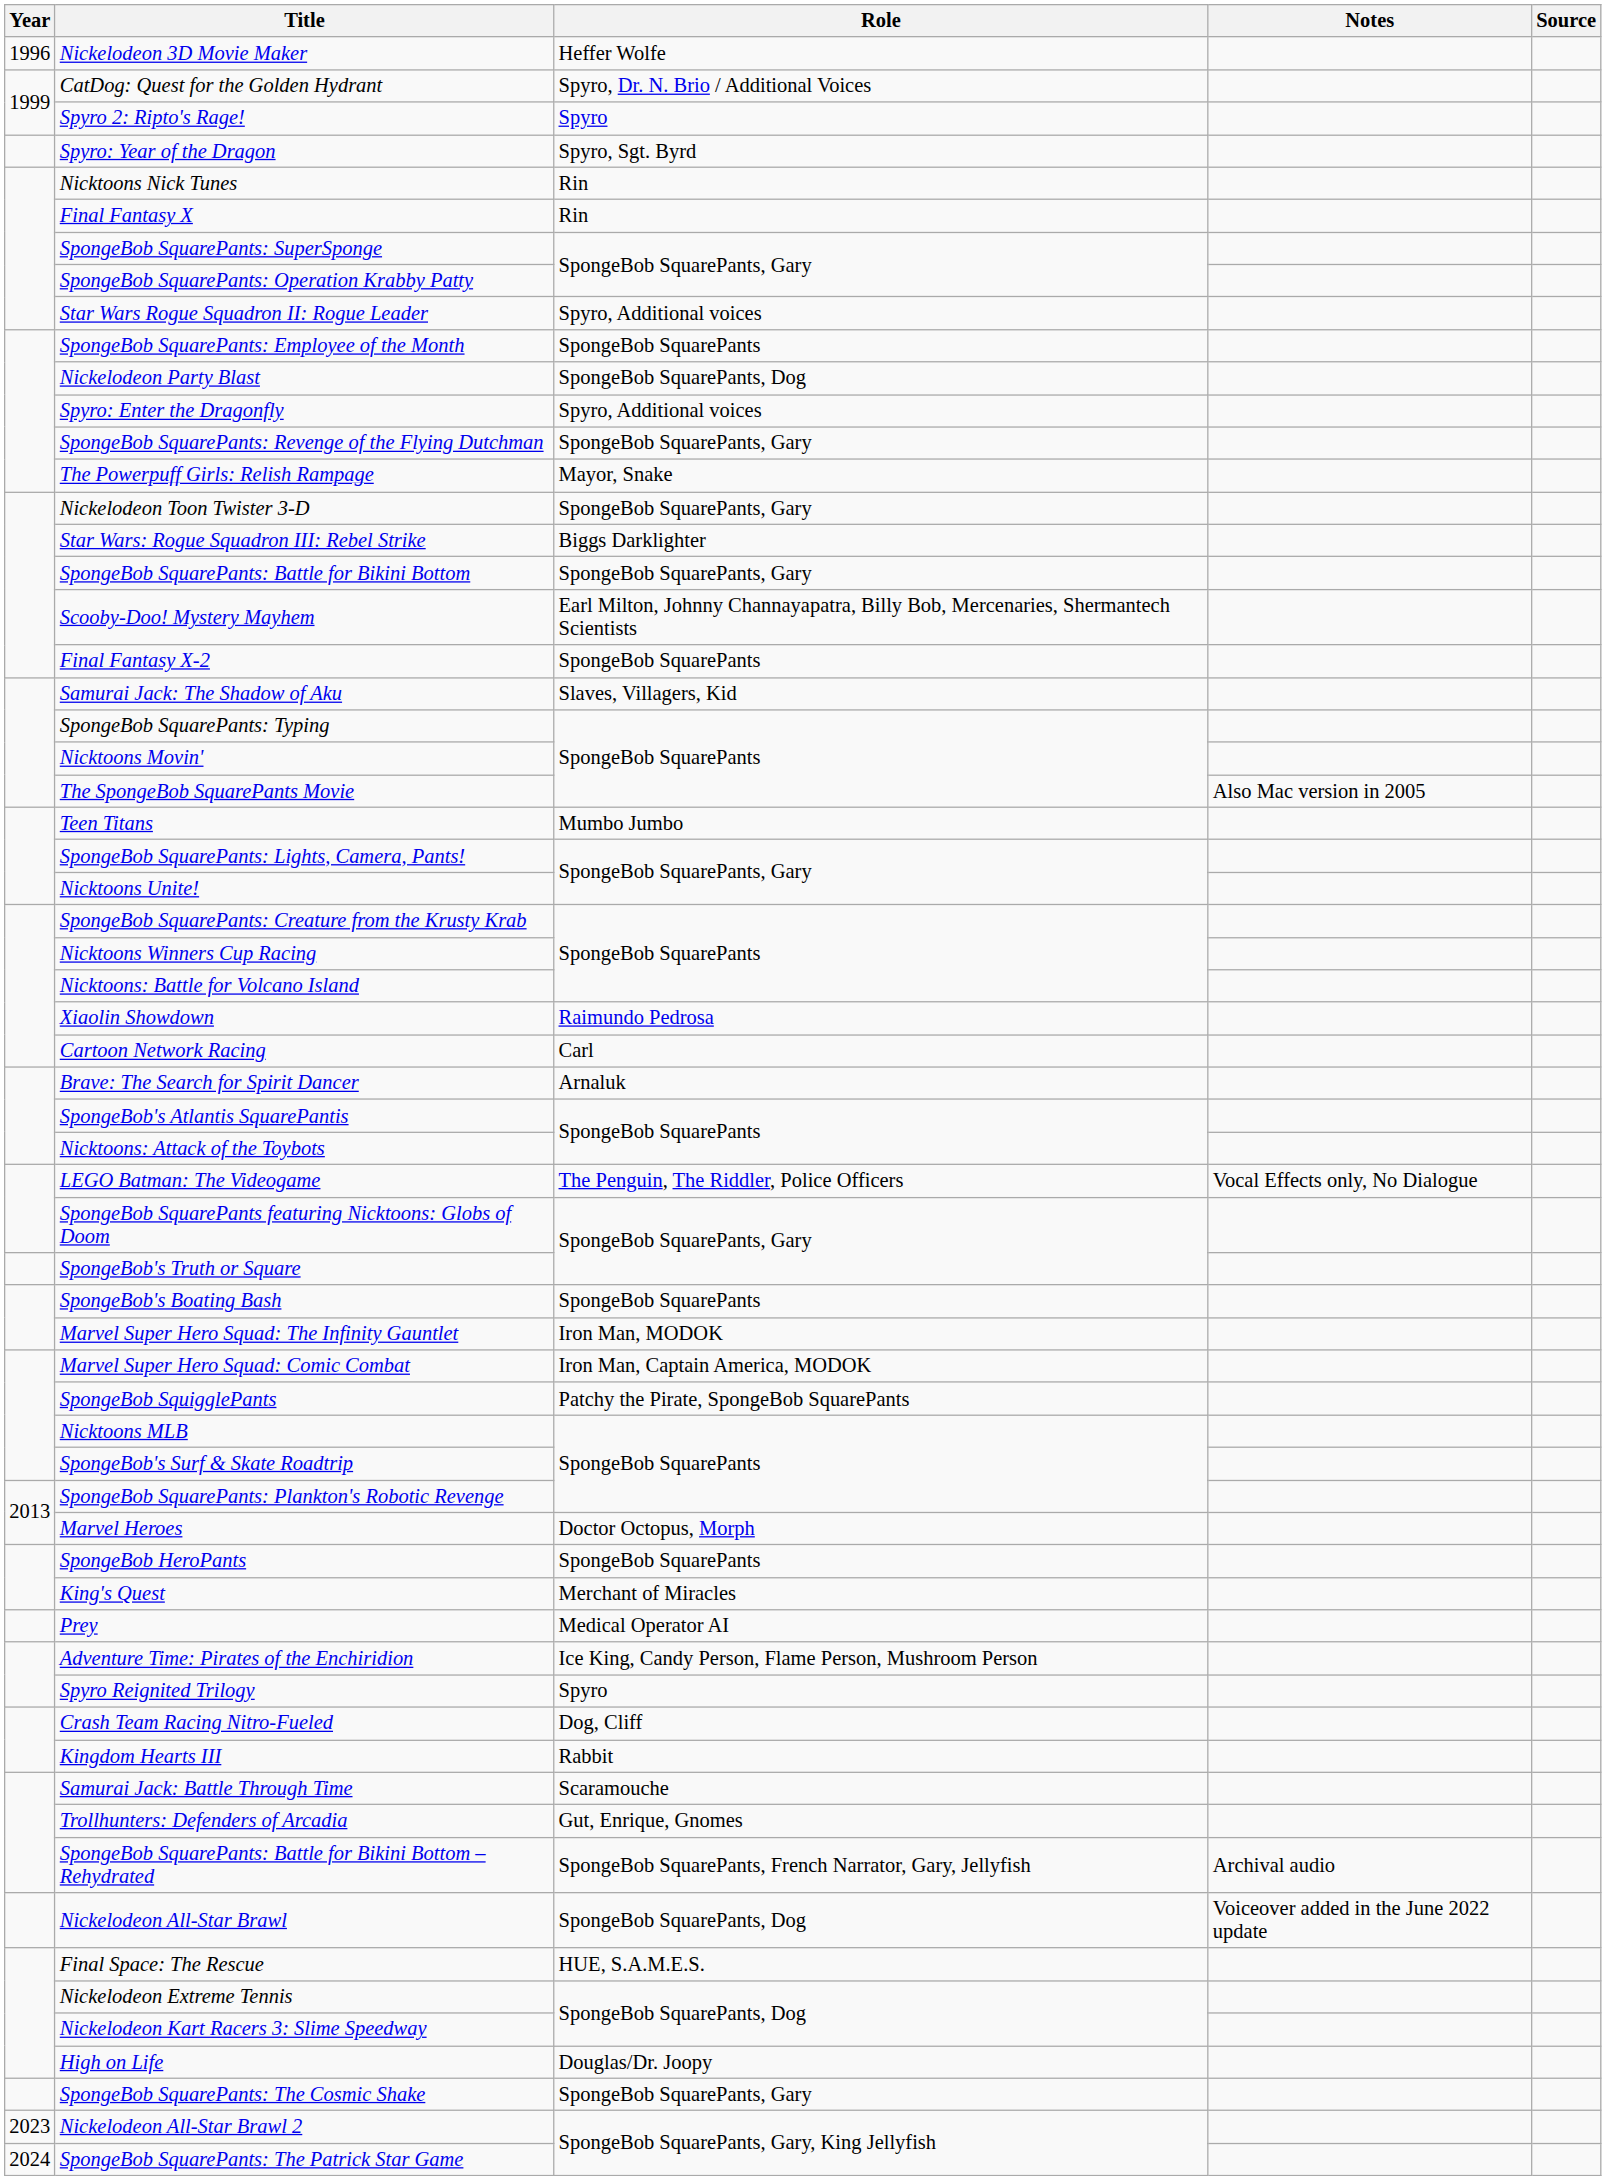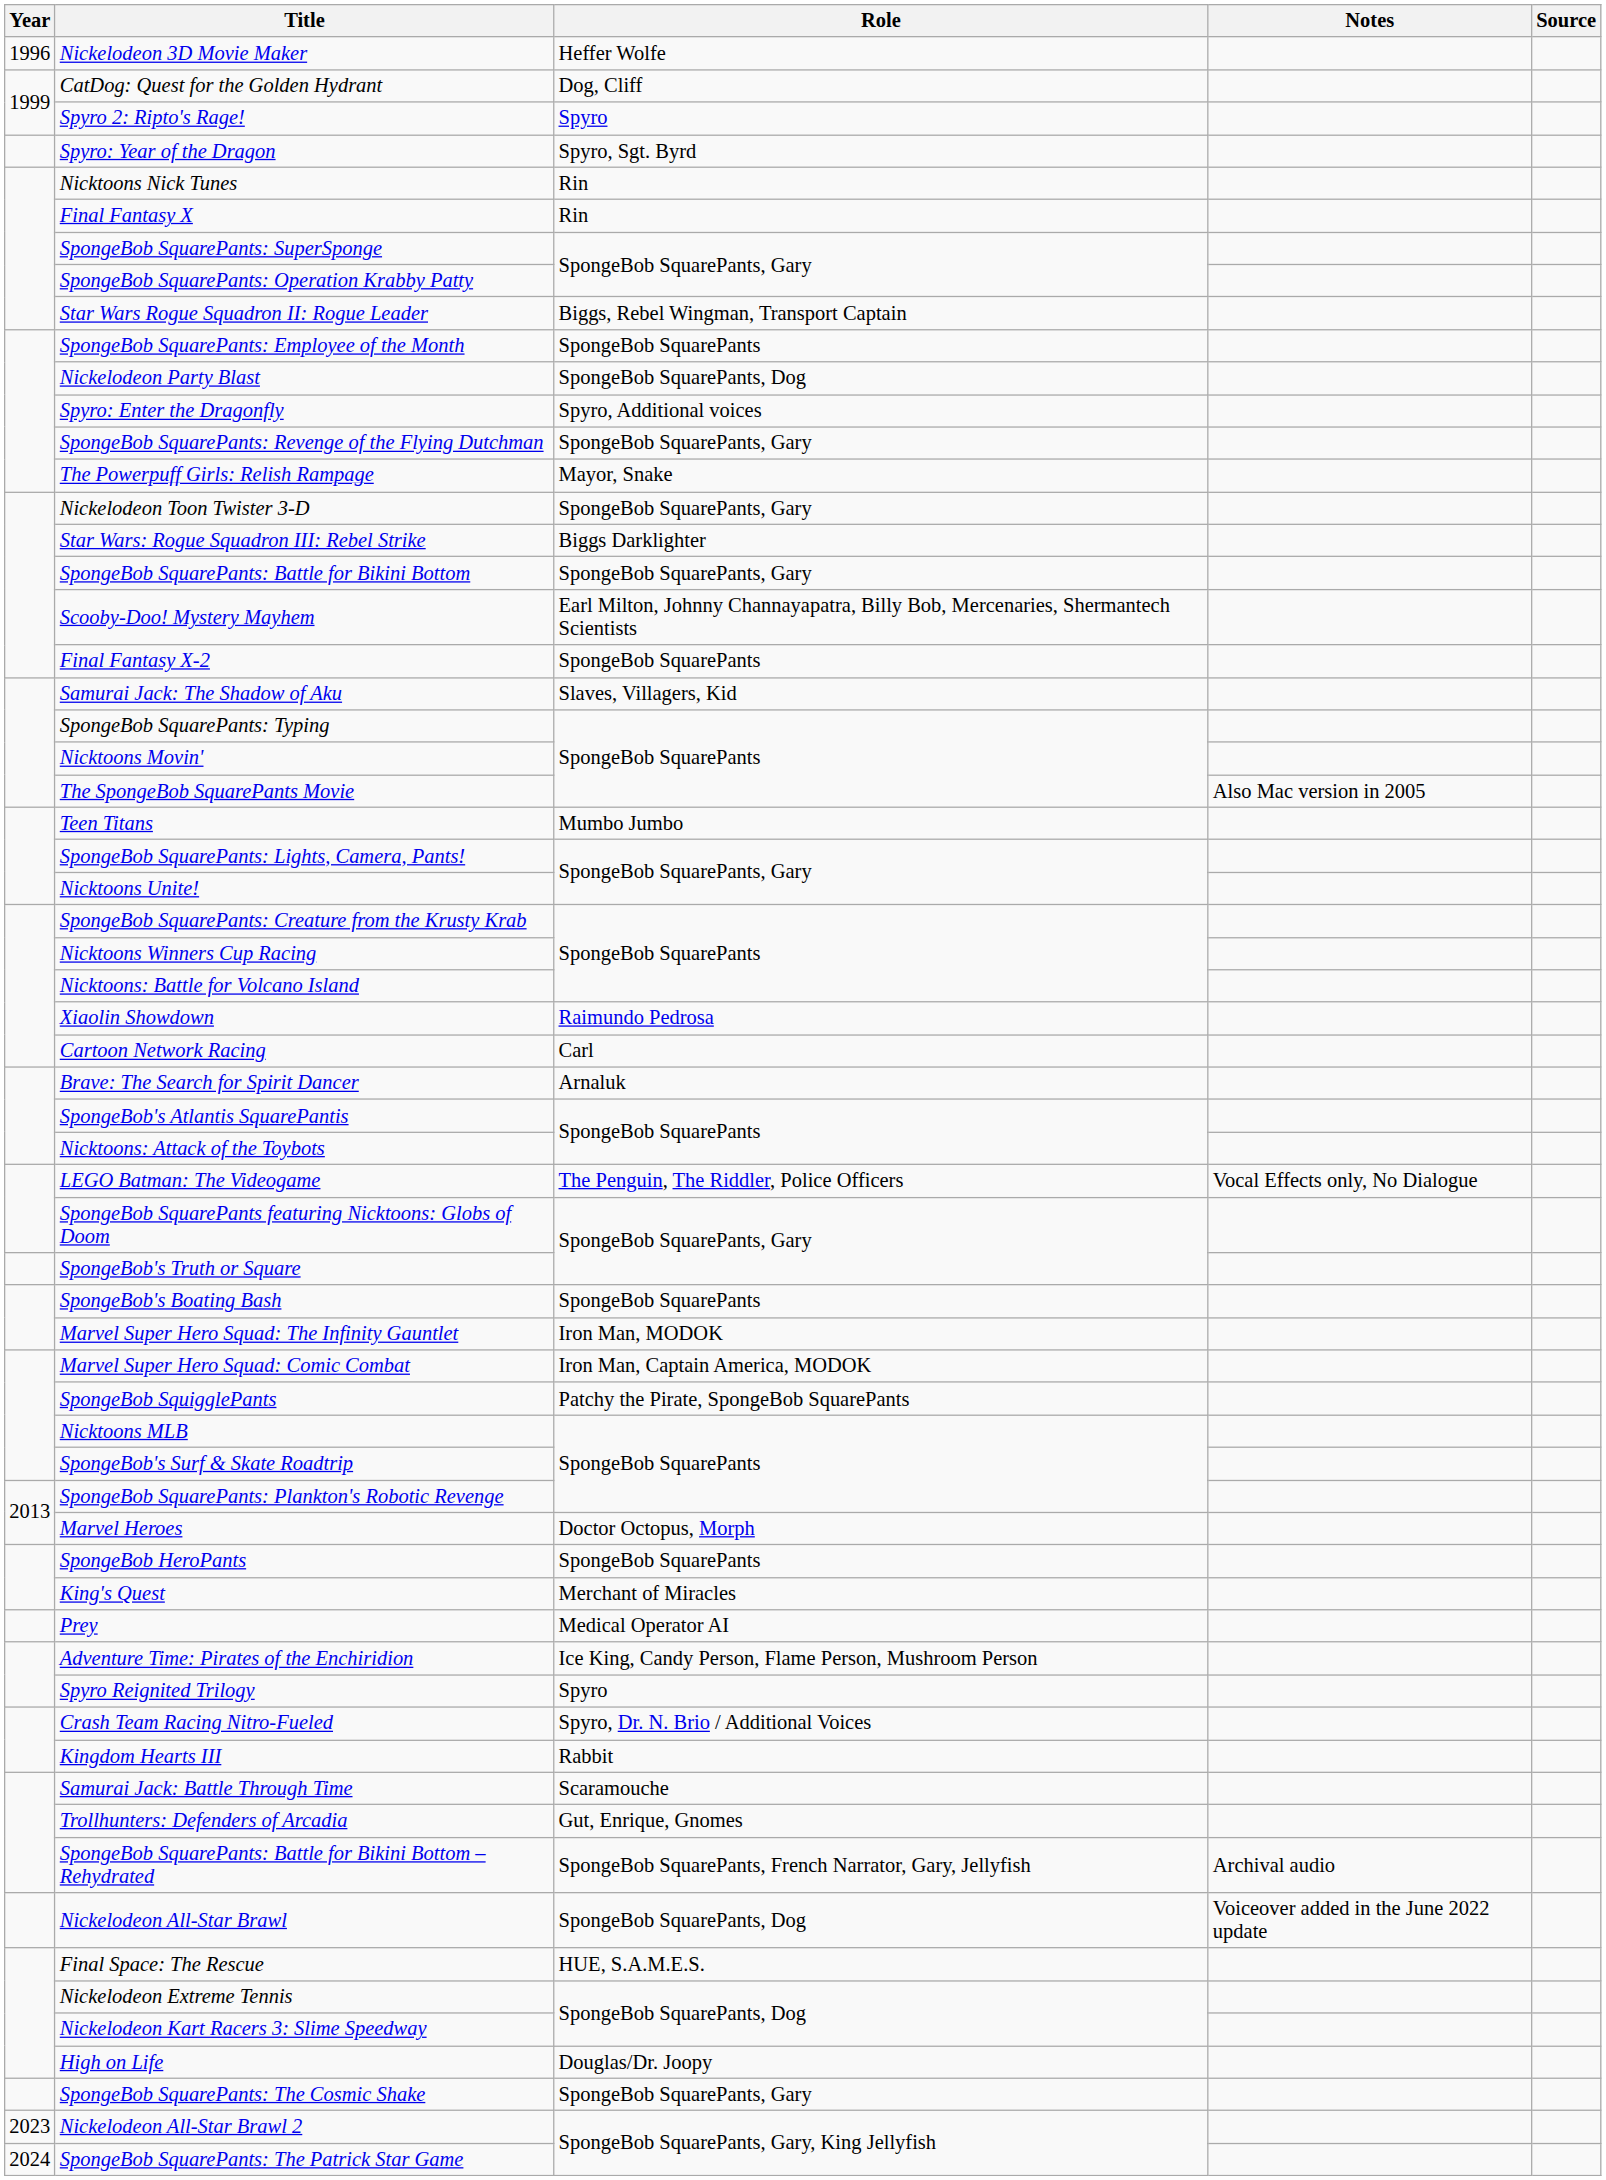CatDog: Quest for the Golden Hydrant | Role: Spyro, Dr. N. Brio / Additional Voices -> Dog, Cliff
Star Wars Rogue Squadron II: Rogue Leader | Role: Spyro, Additional voices -> Biggs, Rebel Wingman, Transport Captain
Crash Team Racing Nitro-Fueled | Role: Dog, Cliff -> Spyro, Dr. N. Brio / Additional Voices
